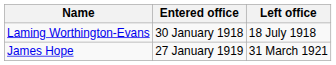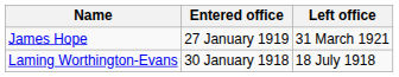rows swapped: Laming Worthington-Evans <-> James Hope
